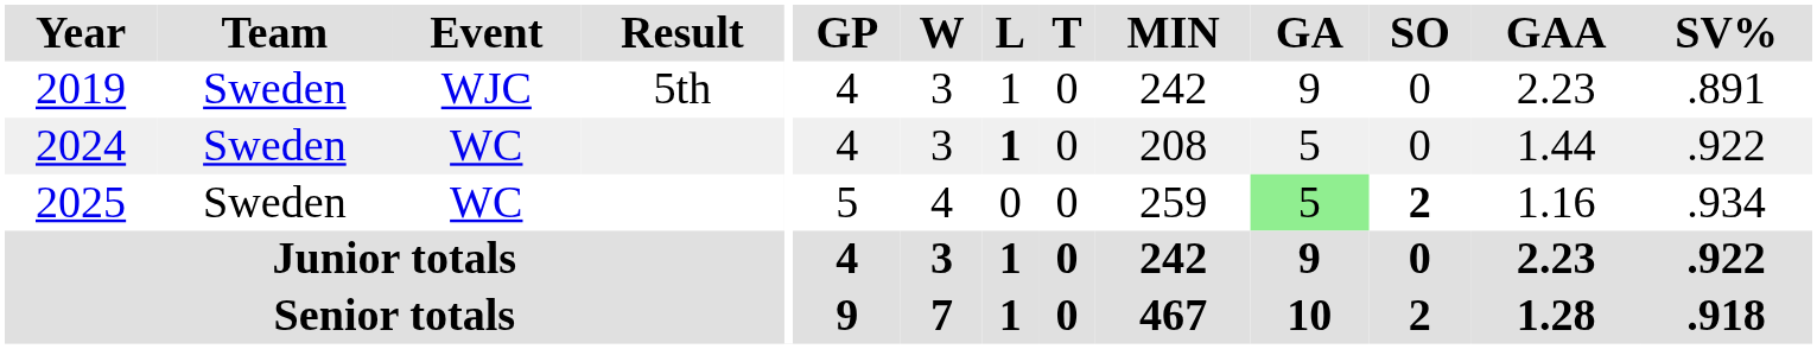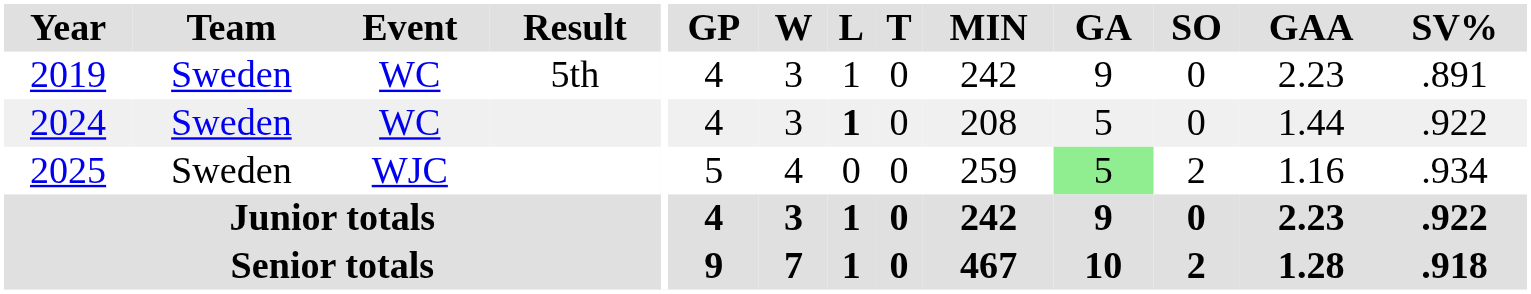2019 | Event: WJC -> WC
2025 | Event: WC -> WJC
2025 | SO: bold -> normal
